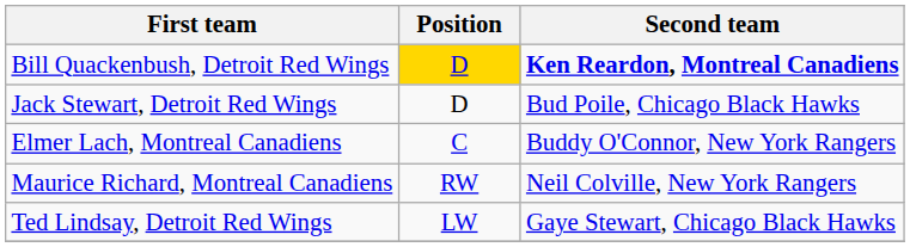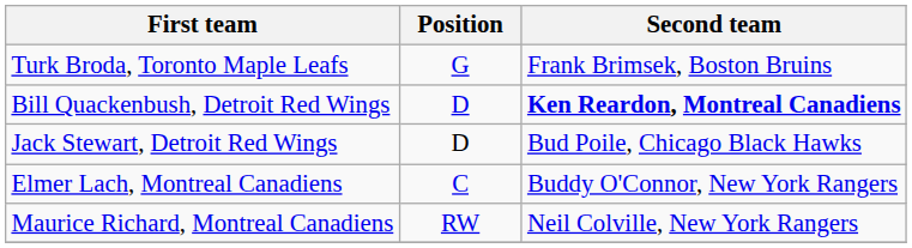+ row: Turk Broda, Toronto Maple Leafs | G | Frank Brimsek, Boston Bruins
Bill Quackenbush, Detroit Red Wings | Position: gold background -> no background
- row: Ted Lindsay, Detroit Red Wings | LW | Gaye Stewart, Chicago Black Hawks
